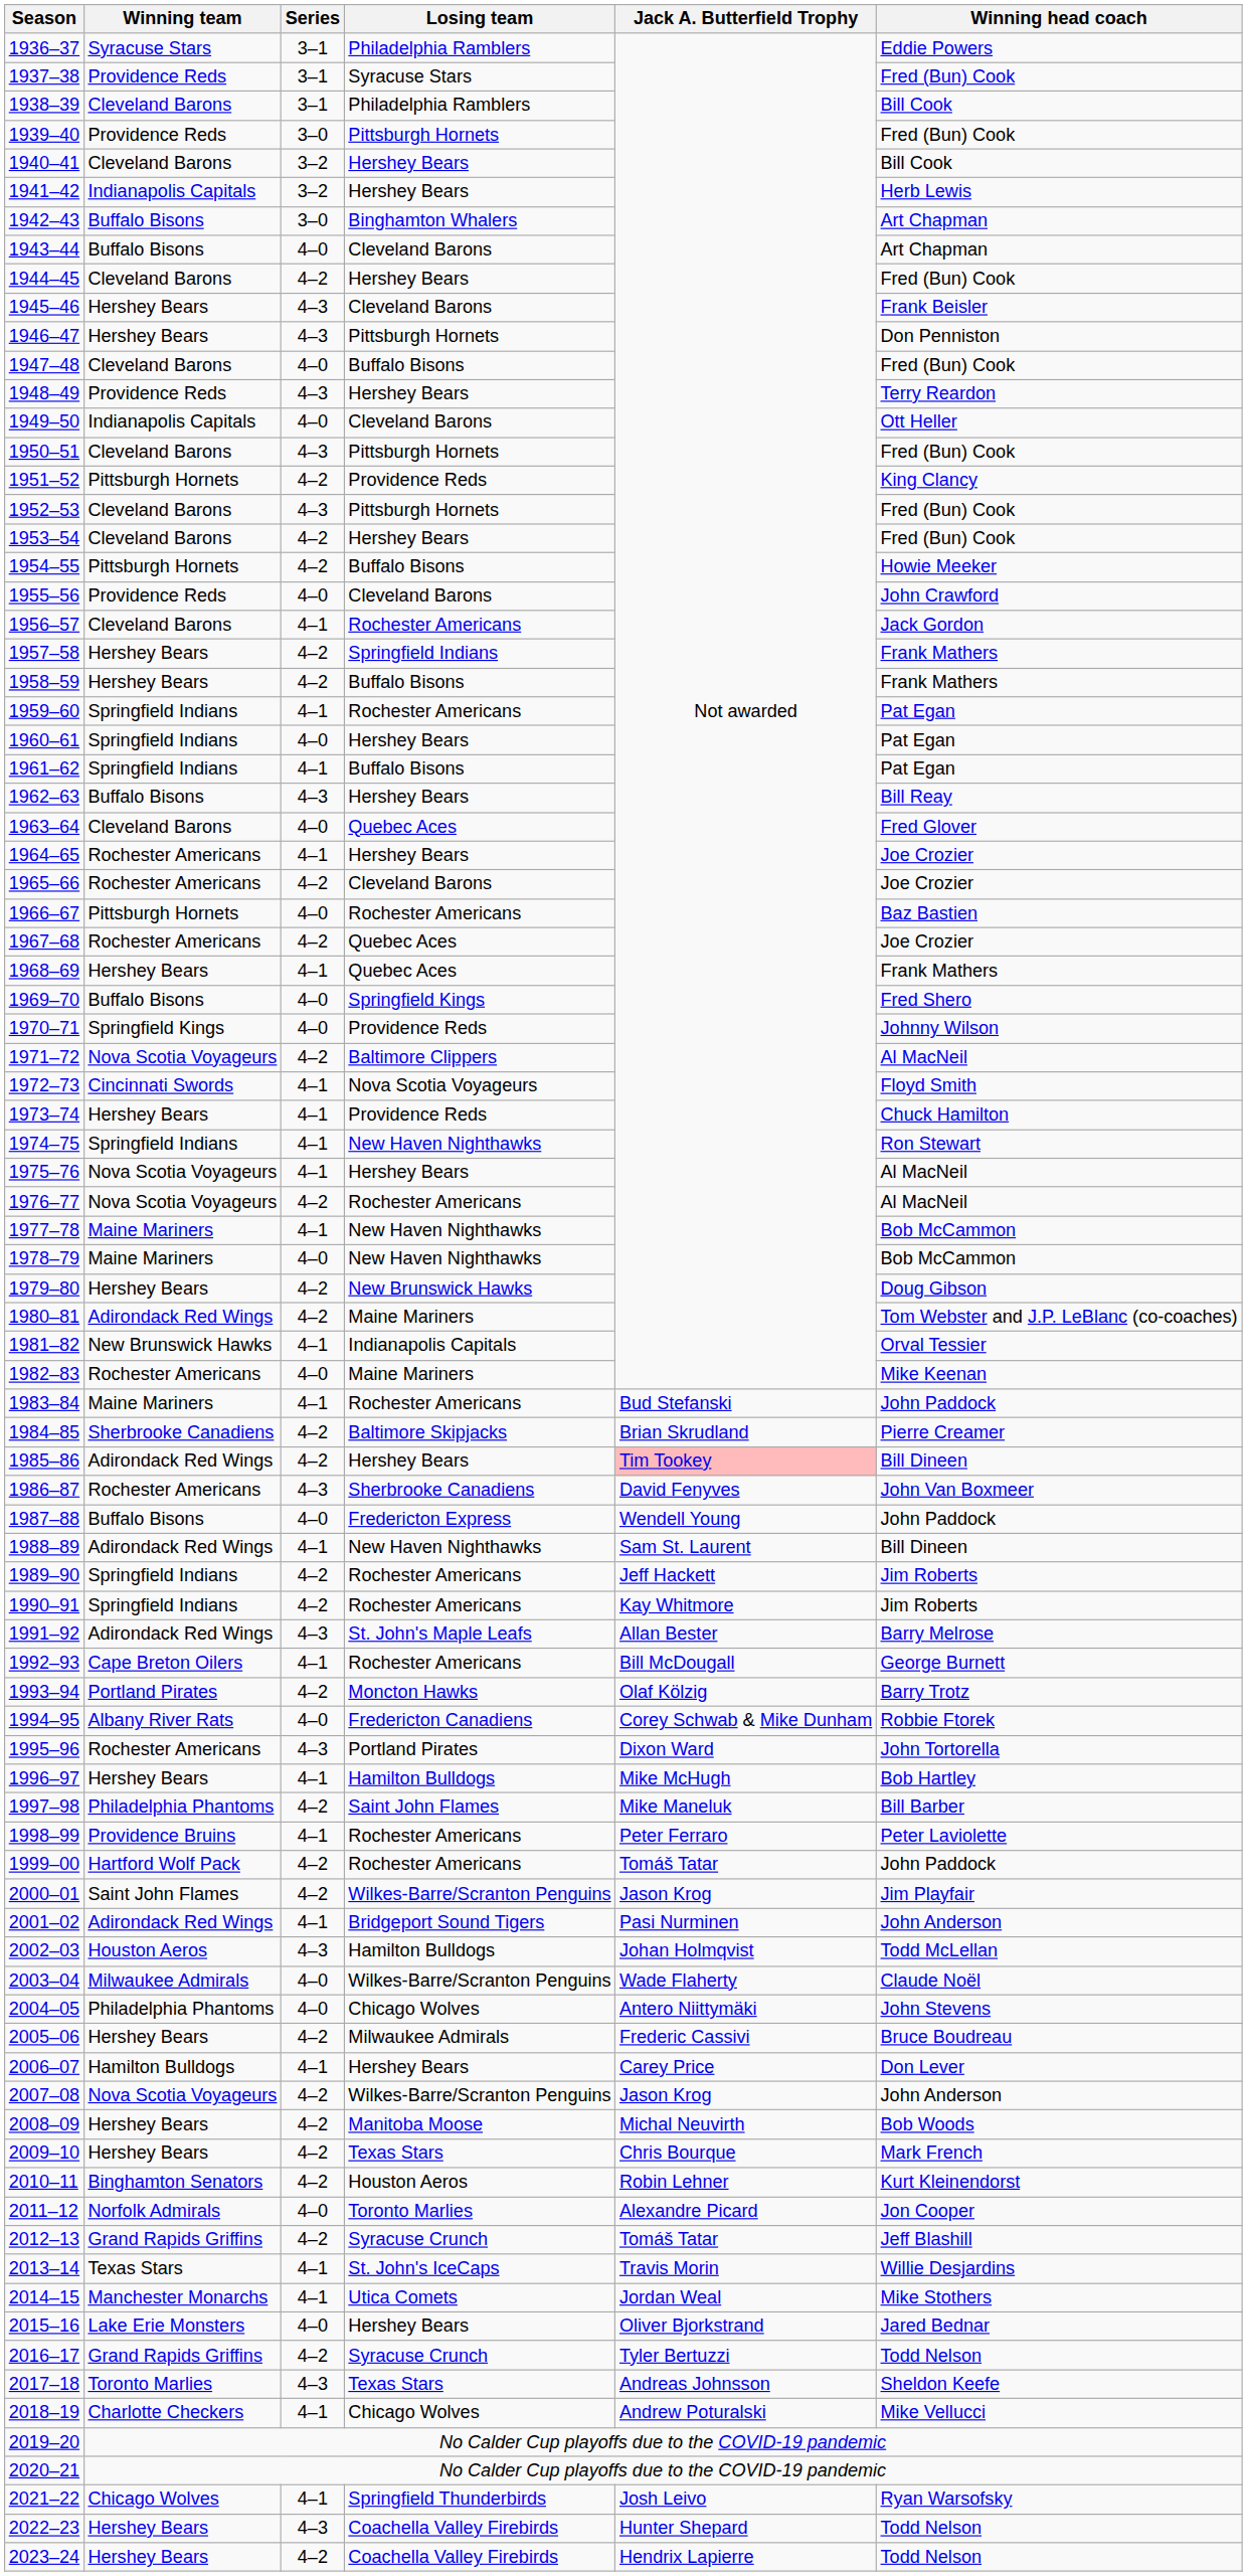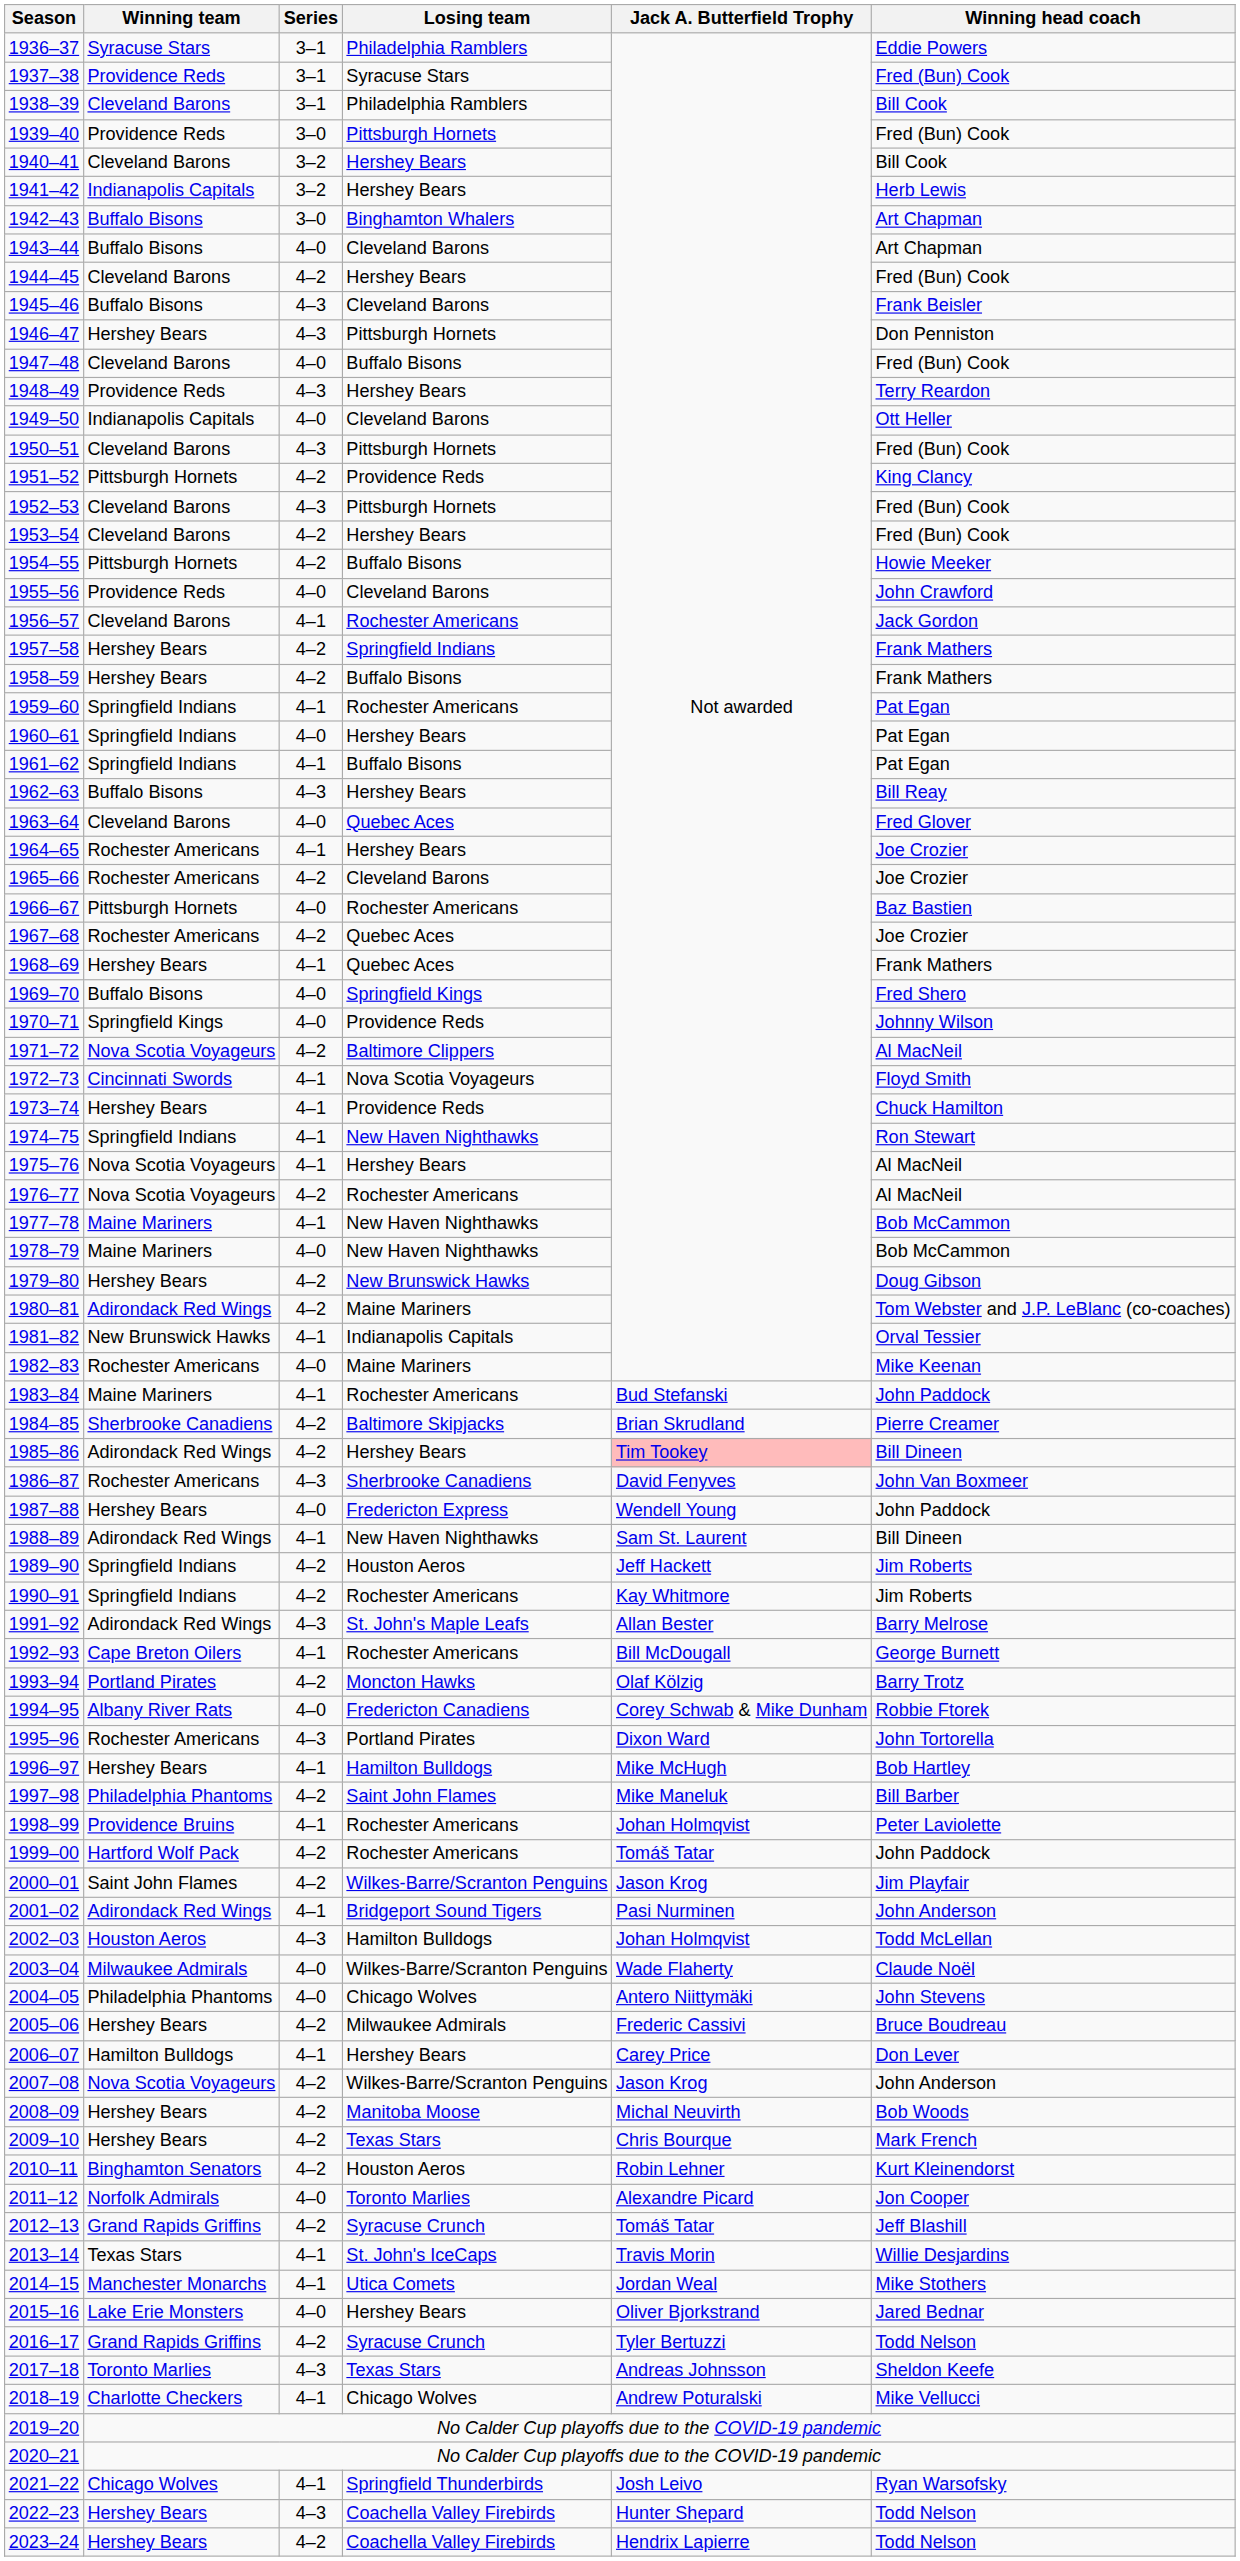1945–46 | Winning team: Hershey Bears -> Buffalo Bisons
1987–88 | Winning team: Buffalo Bisons -> Hershey Bears
1989–90 | Losing team: Rochester Americans -> Houston Aeros
1998–99 | Jack A. Butterfield Trophy: Peter Ferraro -> Johan Holmqvist
